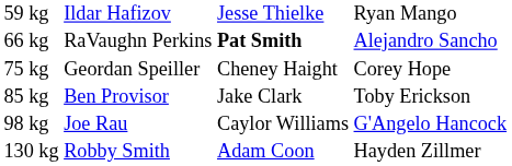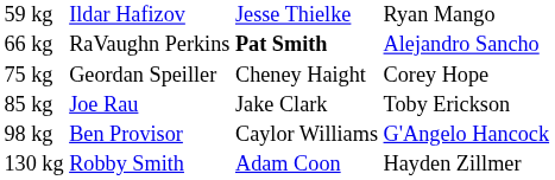85 kg | column 2: Ben Provisor -> Joe Rau
98 kg | column 2: Joe Rau -> Ben Provisor
